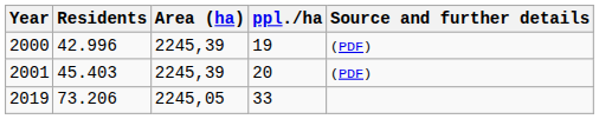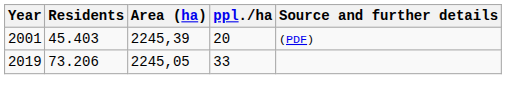- row: 2000 | 42.996 | 2245,39 | 19 | (PDF)
